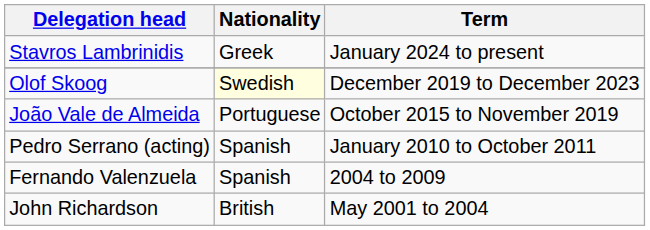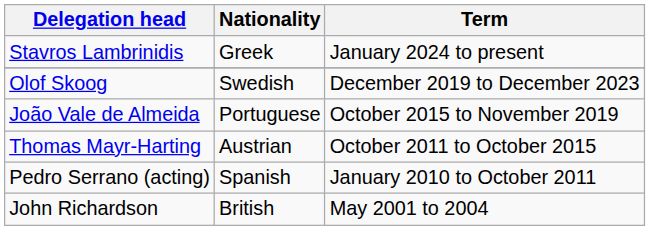Olof Skoog | Nationality: lightyellow background -> no background
+ row: Thomas Mayr-Harting | Austrian | October 2011 to October 2015
- row: Fernando Valenzuela | Spanish | 2004 to 2009
